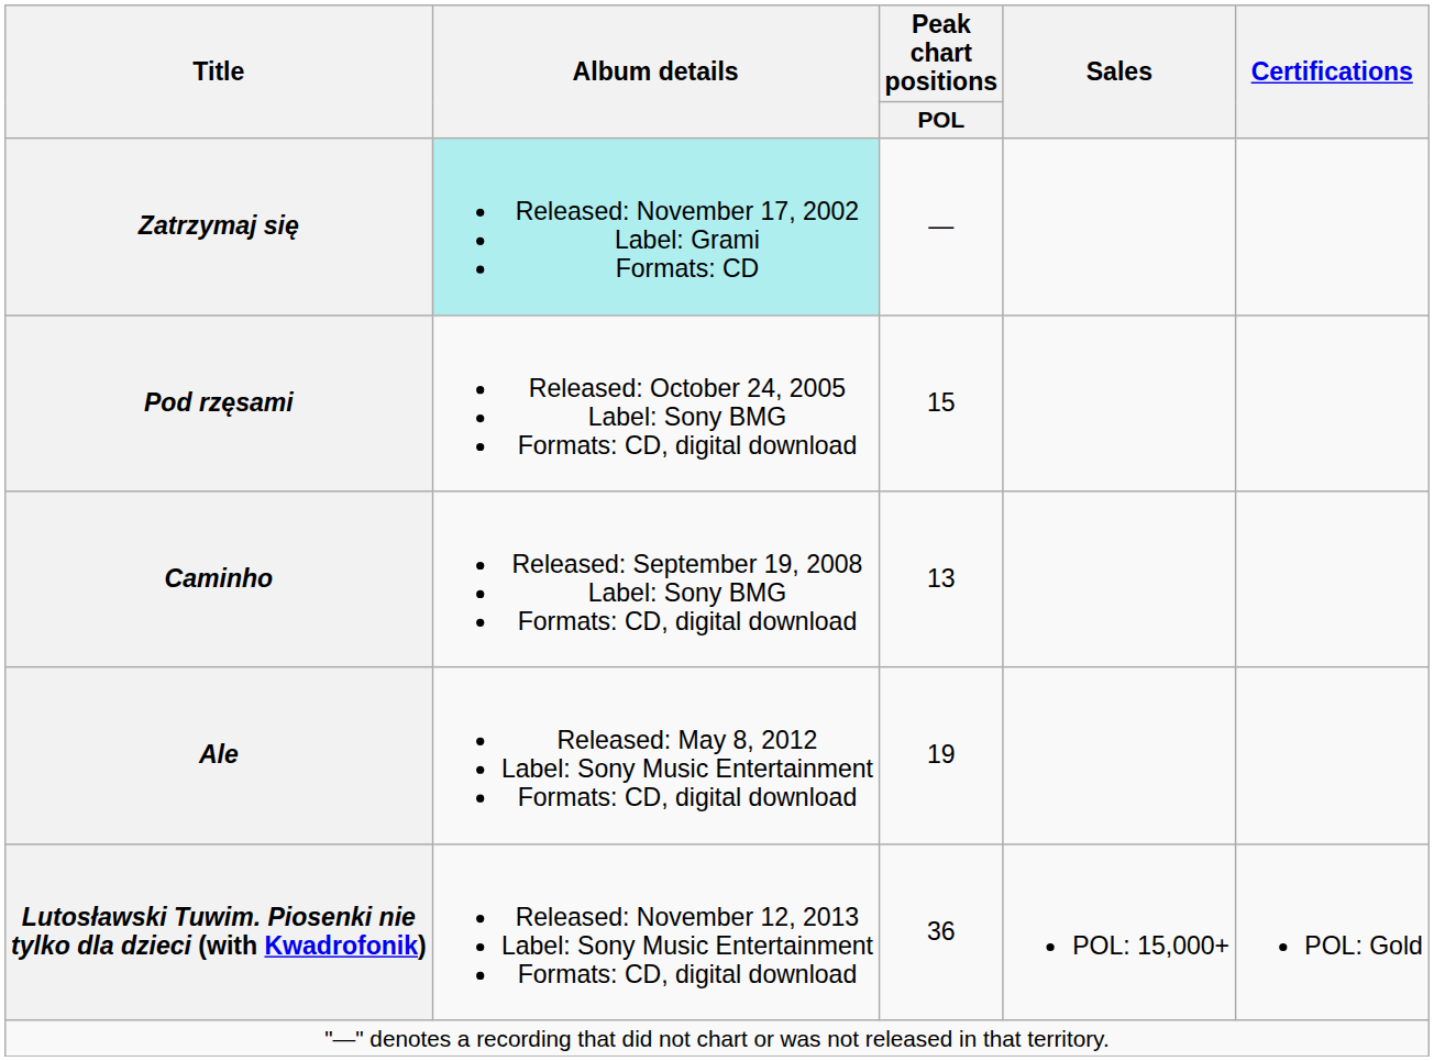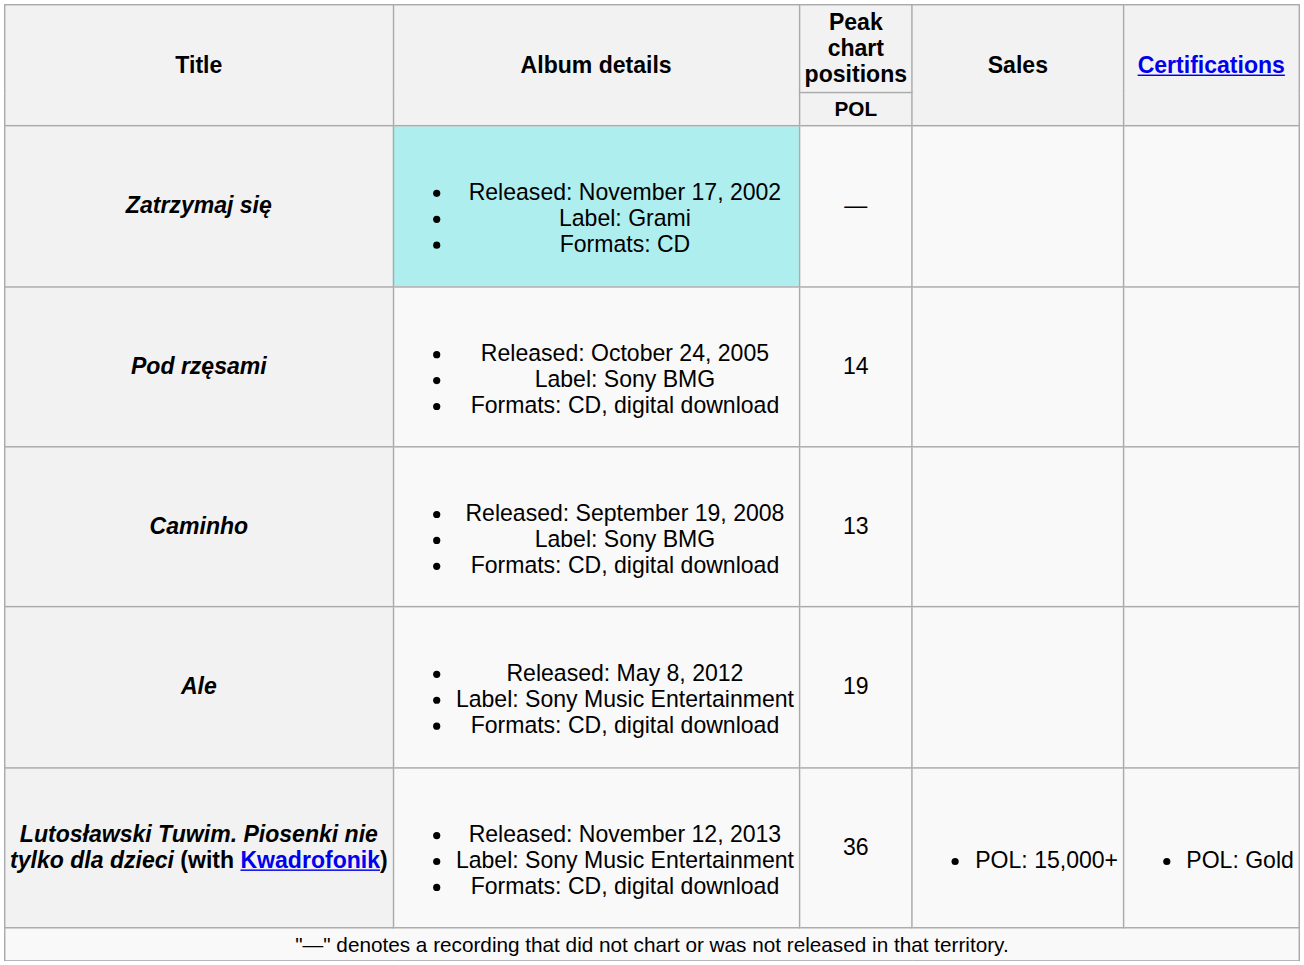Pod rzęsami | Peak chart positions / POL: 15 -> 14
